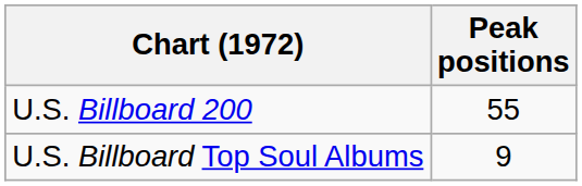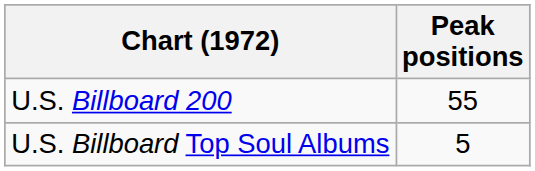U.S. Billboard Top Soul Albums | Peak positions: 9 -> 5
